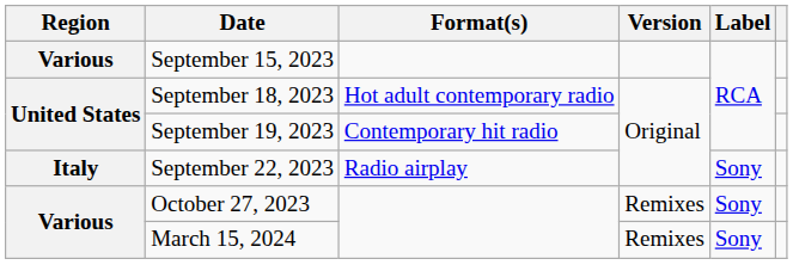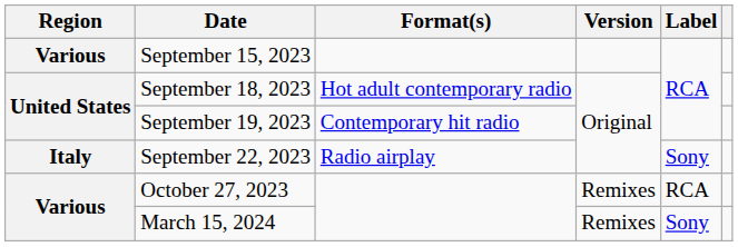October 27, 2023 | Label: Sony -> RCA
